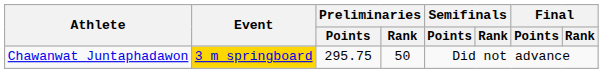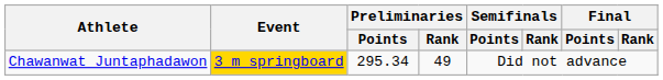Chawanwat Juntaphadawon | Preliminaries / Points: 295.75 -> 295.34
Chawanwat Juntaphadawon | Preliminaries / Rank: 50 -> 49
